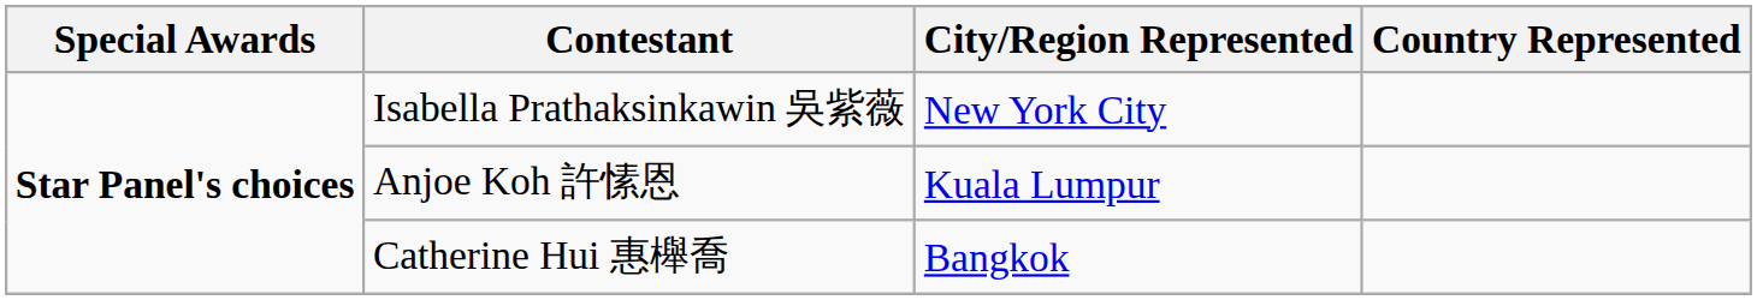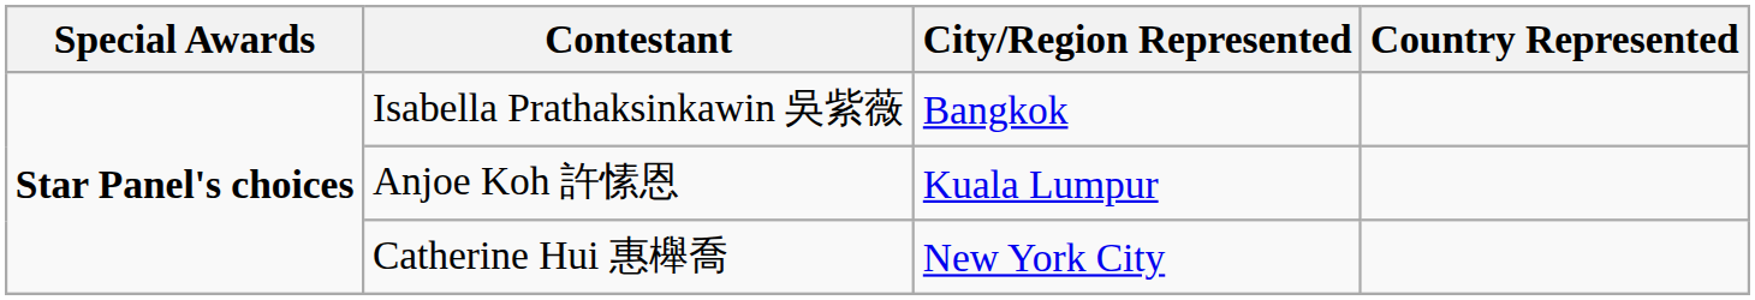Isabella Prathaksinkawin 吳紫薇 | City/Region Represented: New York City -> Bangkok
Catherine Hui 惠櫸喬 | City/Region Represented: Bangkok -> New York City
